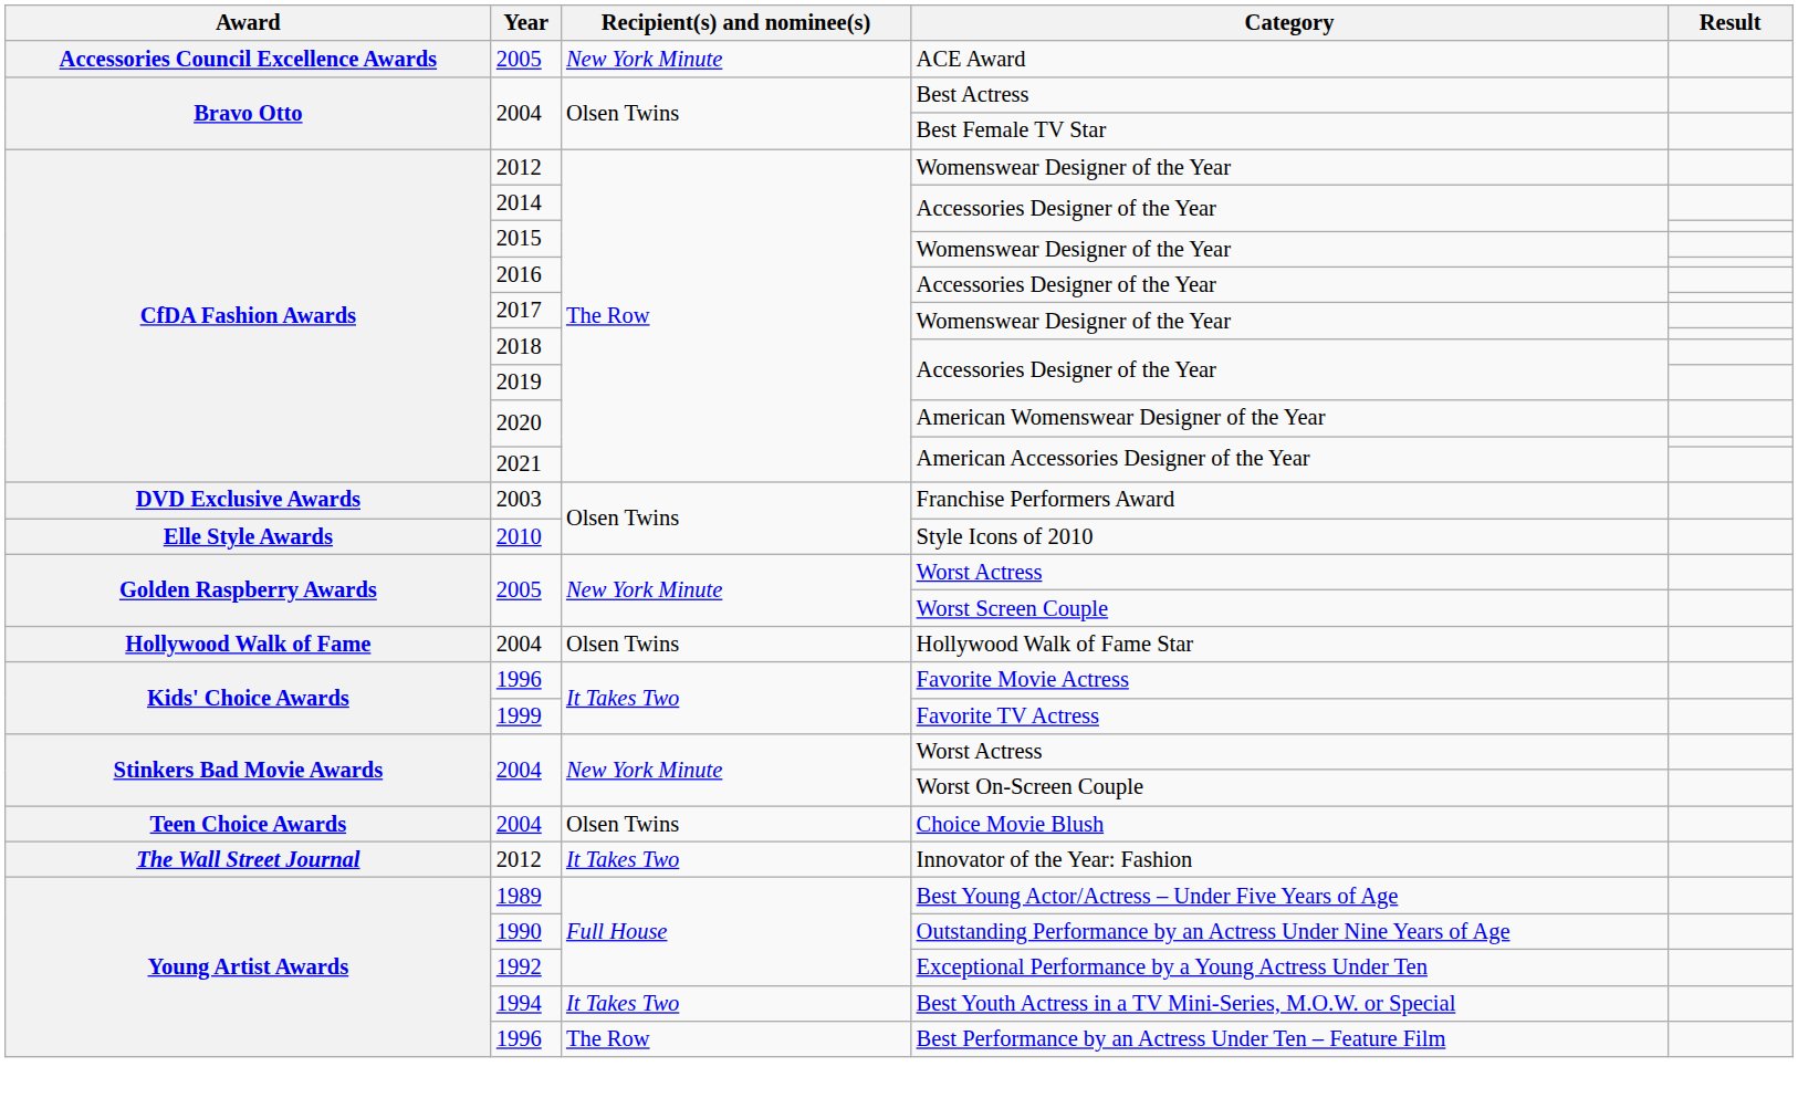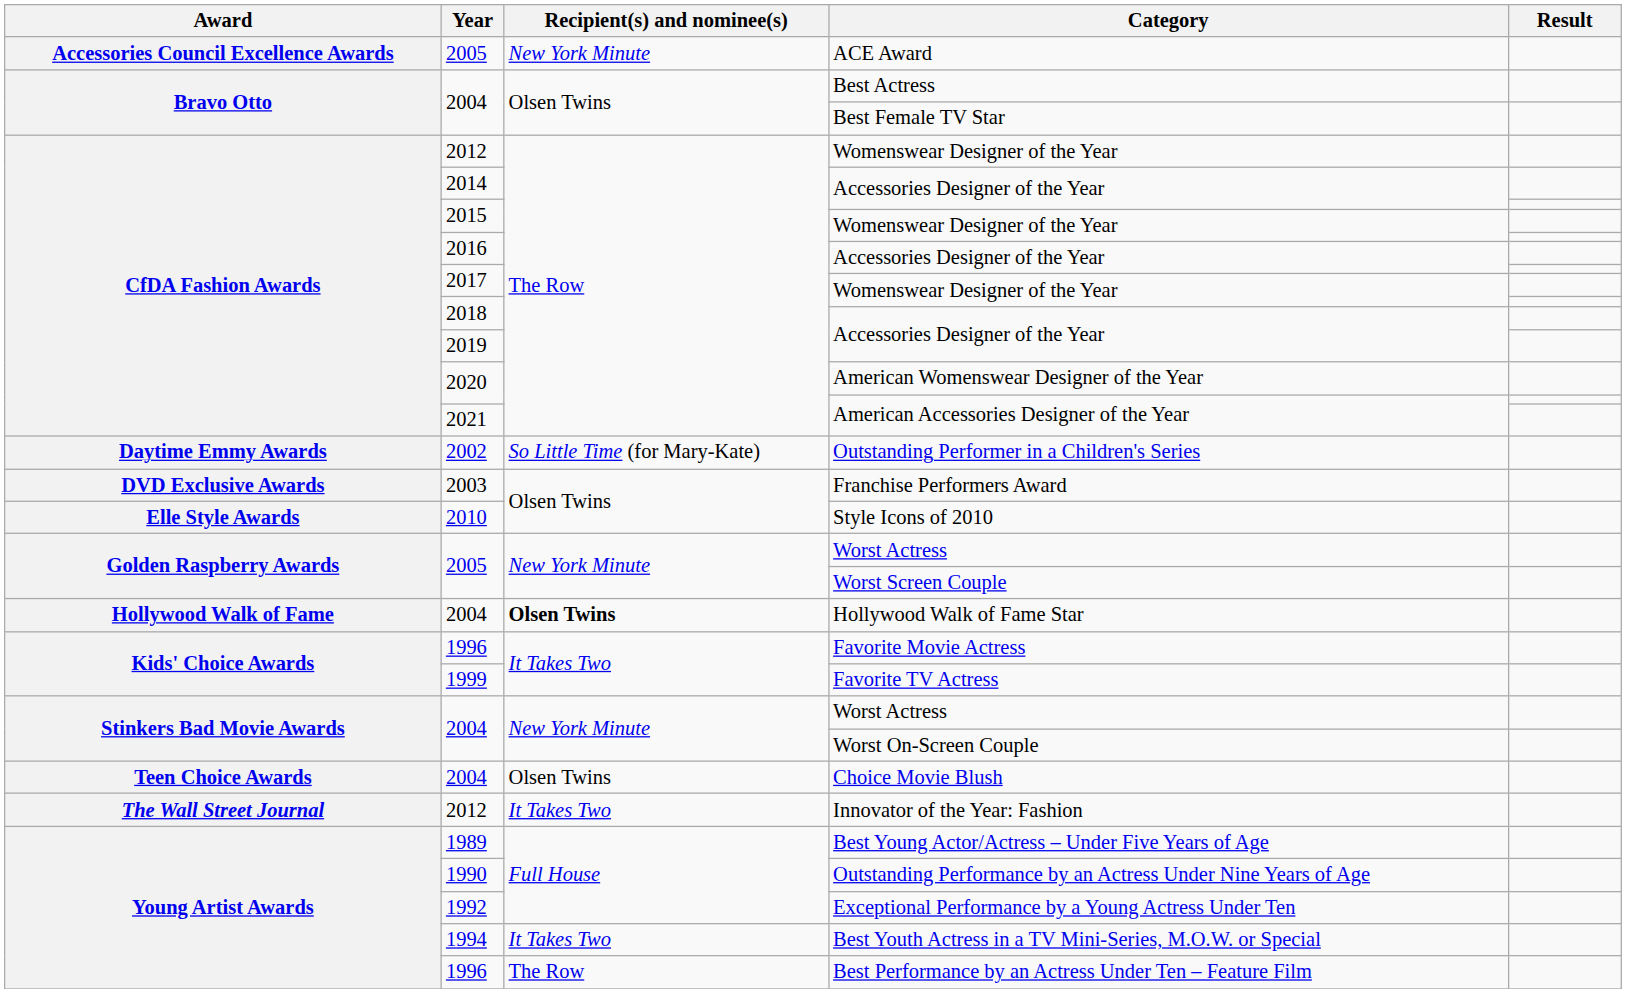+ row: Daytime Emmy Awards | 2002 | So Little Time (for Mary-Kate) | Outstanding Performer in a Children's Series
Hollywood Walk of Fame Star | Recipient(s) and nominee(s): normal -> bold
